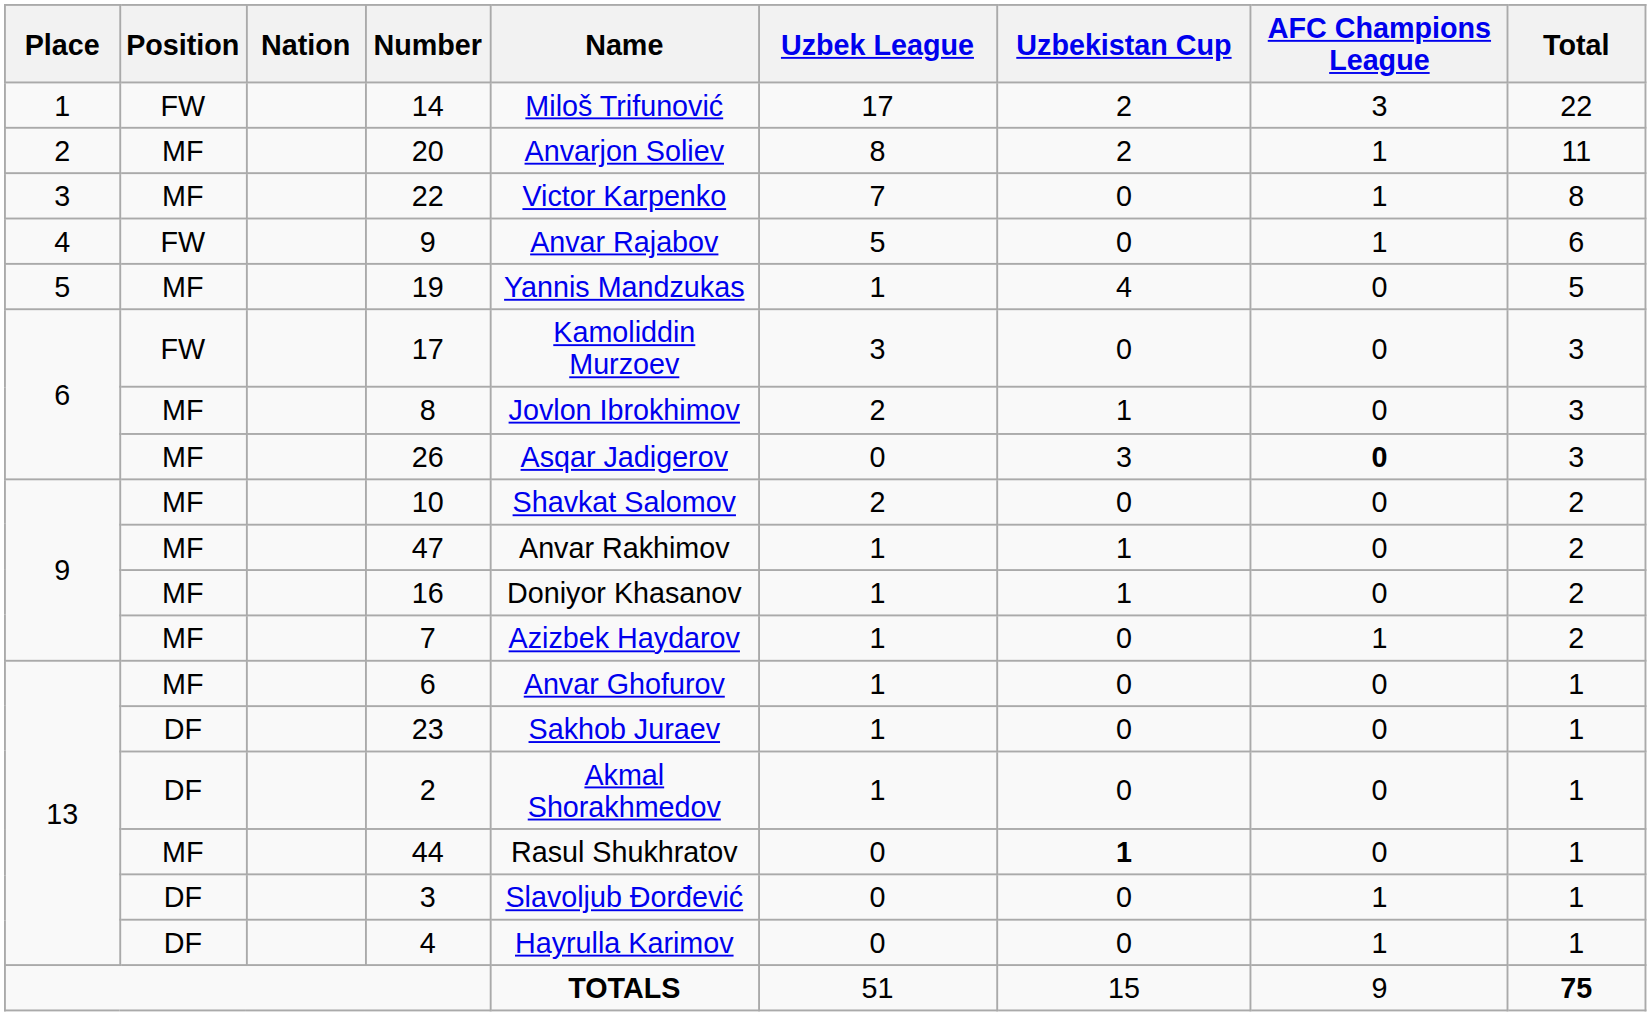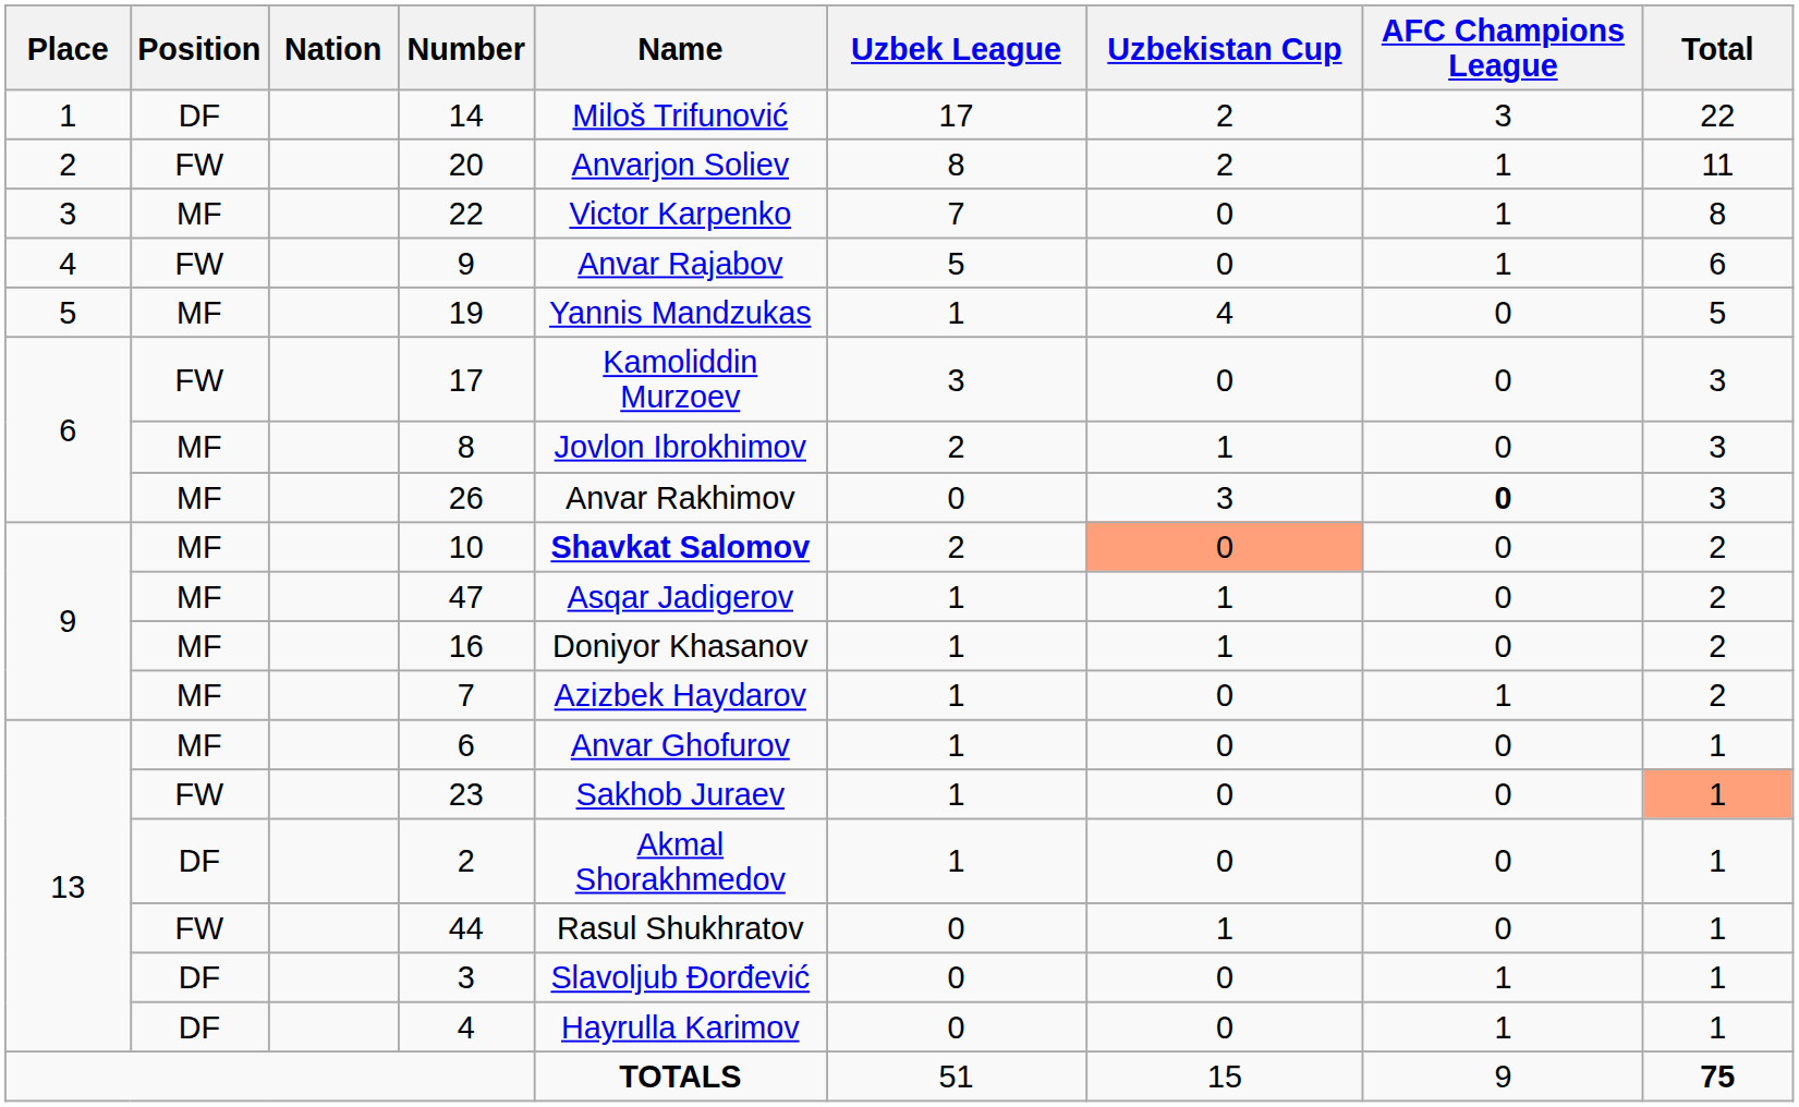14 | Position: FW -> DF
20 | Position: MF -> FW
26 | Name: Asqar Jadigerov -> Anvar Rakhimov
10 | Name: normal -> bold
10 | Uzbekistan Cup: no background -> lightsalmon background
47 | Name: Anvar Rakhimov -> Asqar Jadigerov
23 | Position: DF -> FW
23 | Total: no background -> lightsalmon background
44 | Position: MF -> FW
44 | Uzbekistan Cup: bold -> normal
